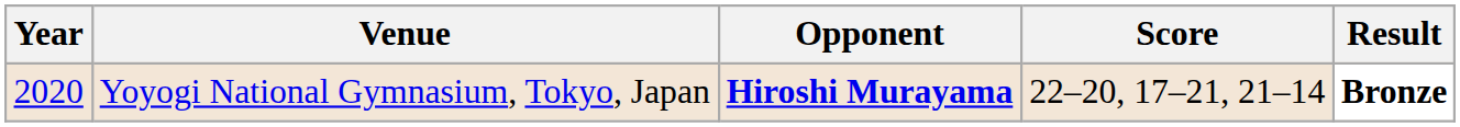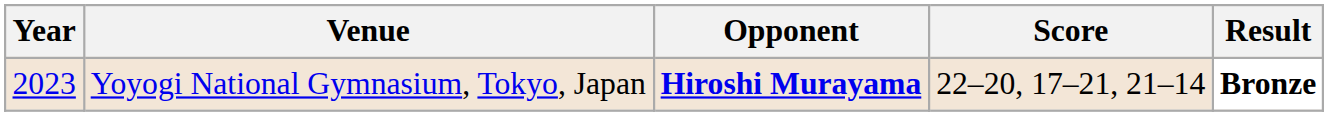Yoyogi National Gymnasium, Tokyo, Japan | Year: 2020 -> 2023
